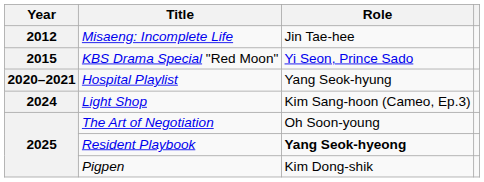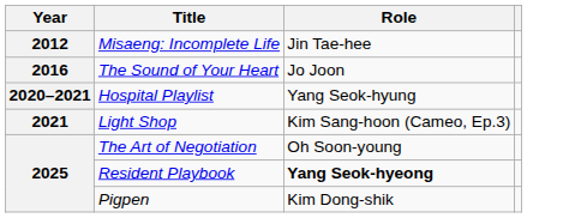- row: 2015 | KBS Drama Special "Red Moon" | Yi Seon, Prince Sado
+ row: 2016 | The Sound of Your Heart | Jo Joon
Light Shop | Year: 2024 -> 2021
